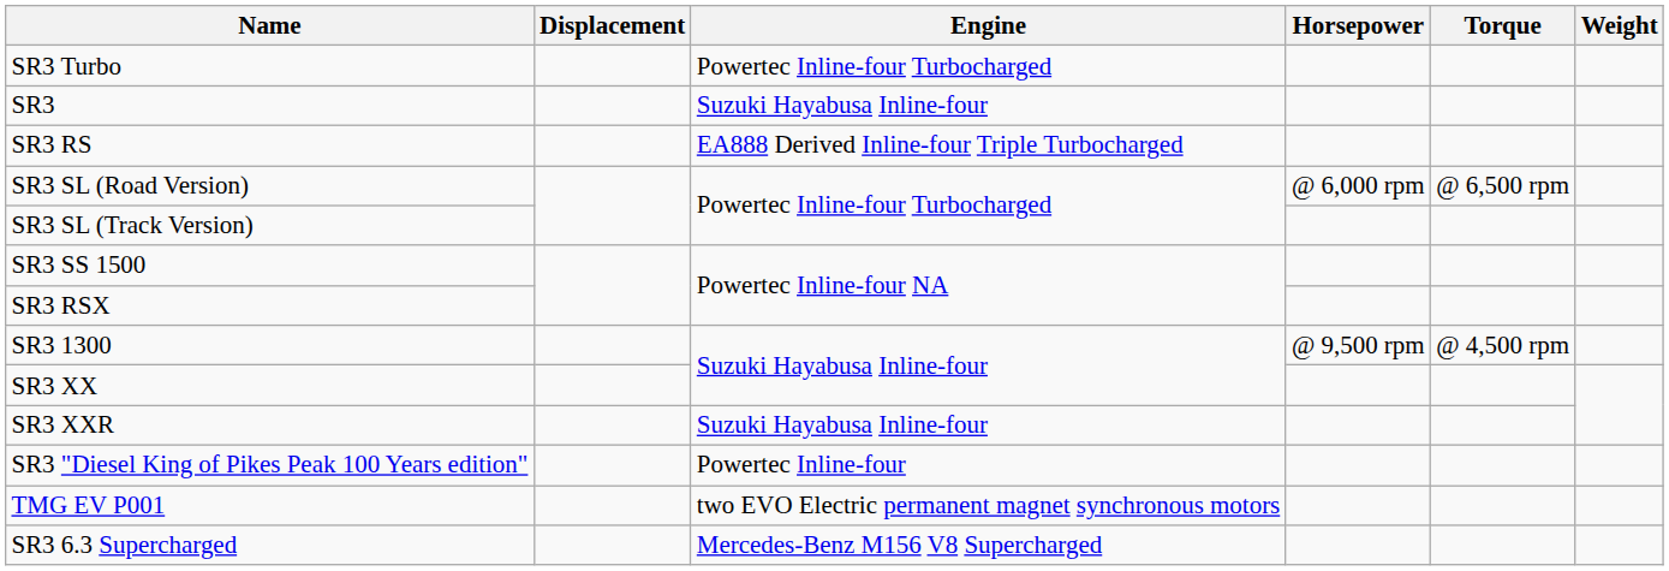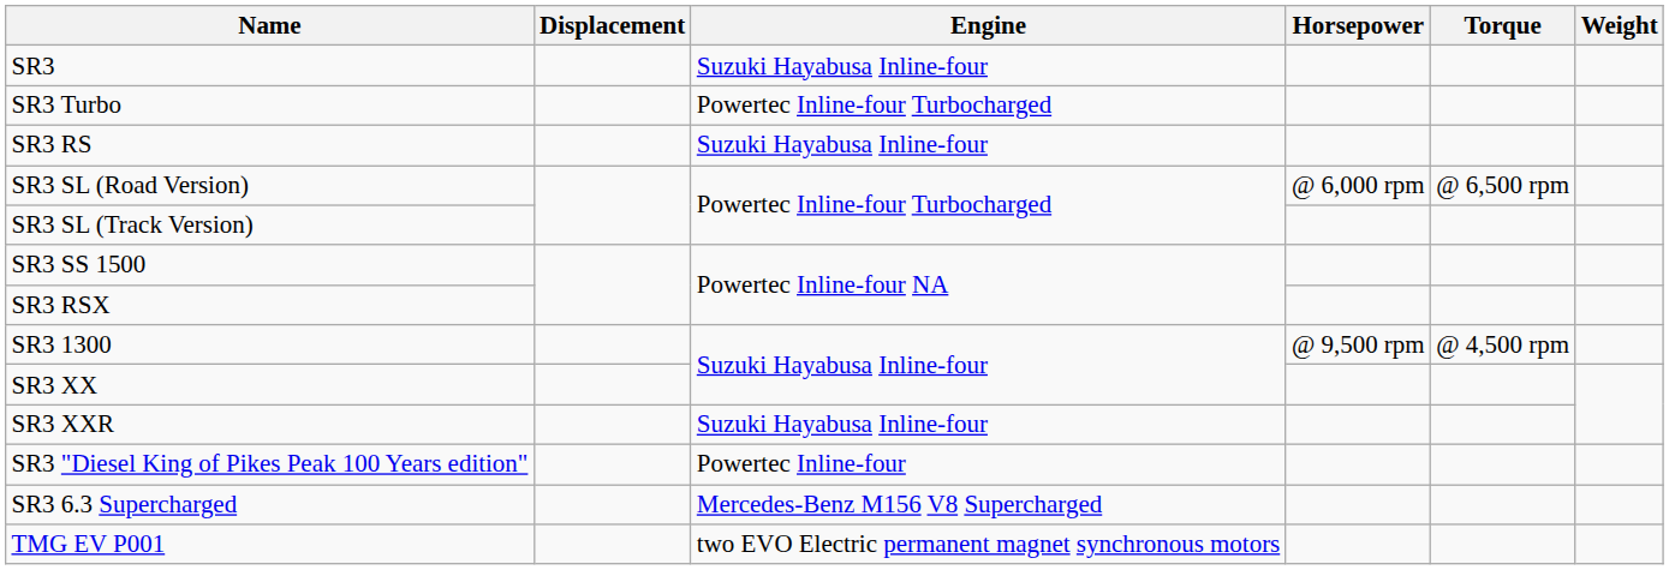rows swapped: SR3 <-> SR3 Turbo
SR3 RS | Engine: EA888 Derived Inline-four Triple Turbocharged -> Suzuki Hayabusa Inline-four
rows swapped: SR3 6.3 Supercharged <-> TMG EV P001
